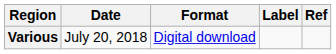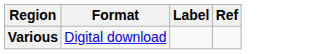- column: Date | July 20, 2018
